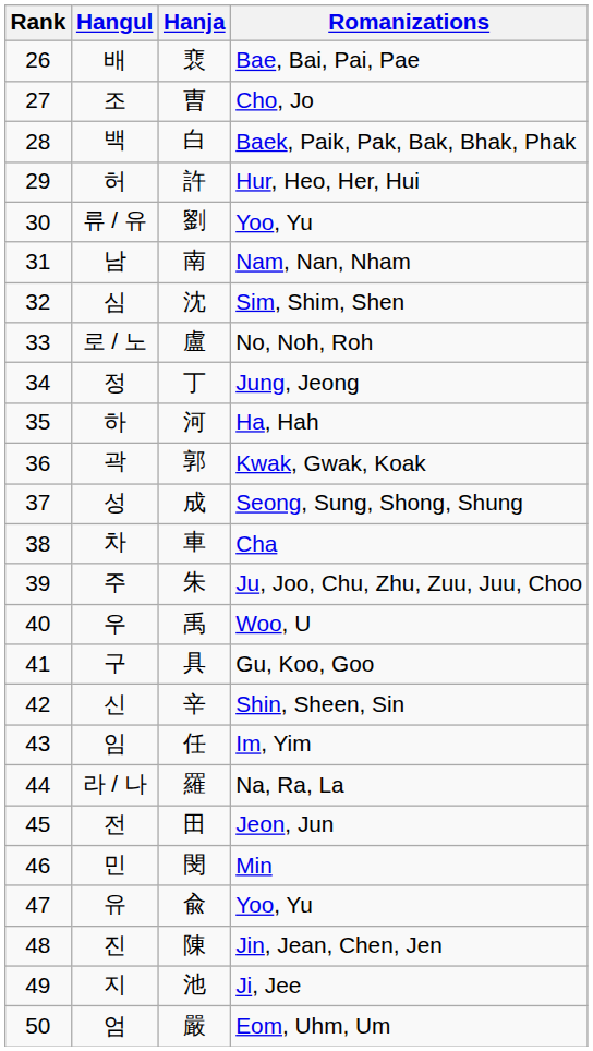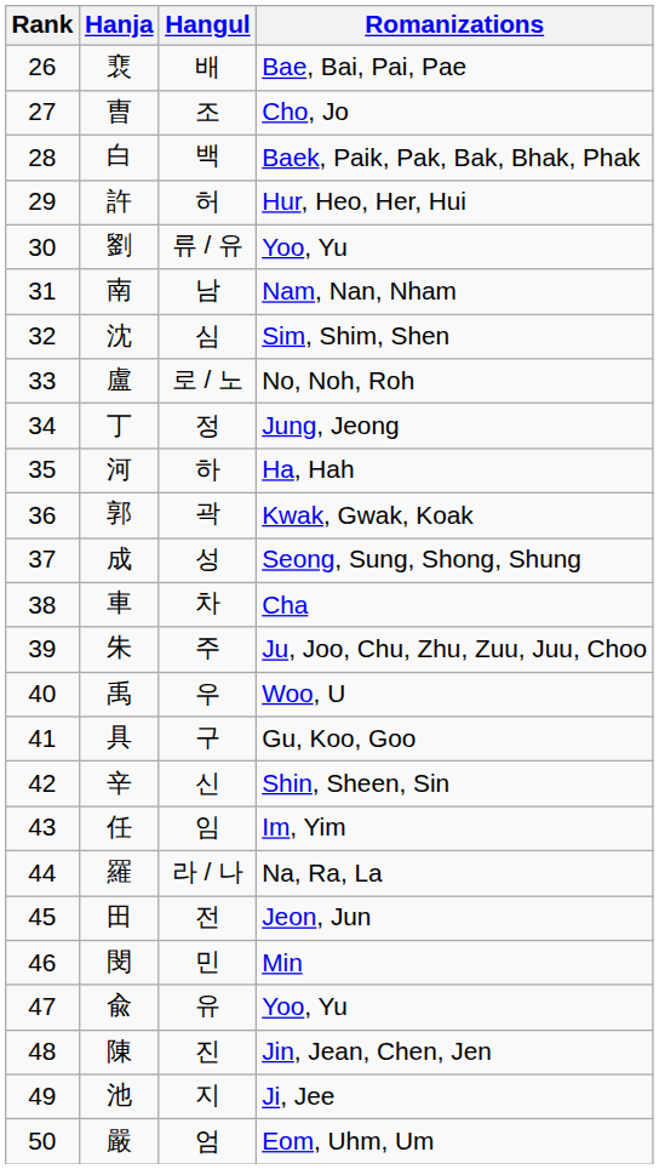columns swapped: Hangul <-> Hanja
